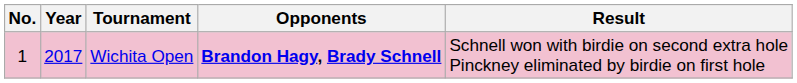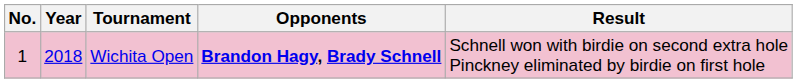Wichita Open | Year: 2017 -> 2018
